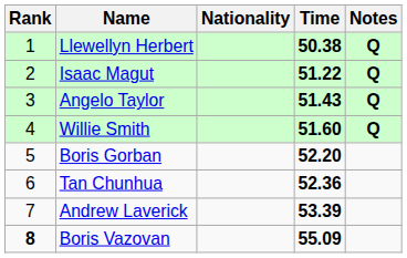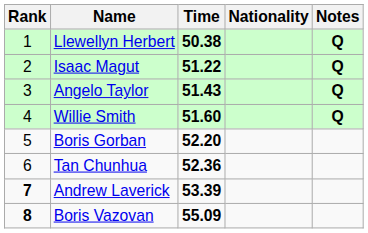columns swapped: Nationality <-> Time
Andrew Laverick | Rank: normal -> bold
